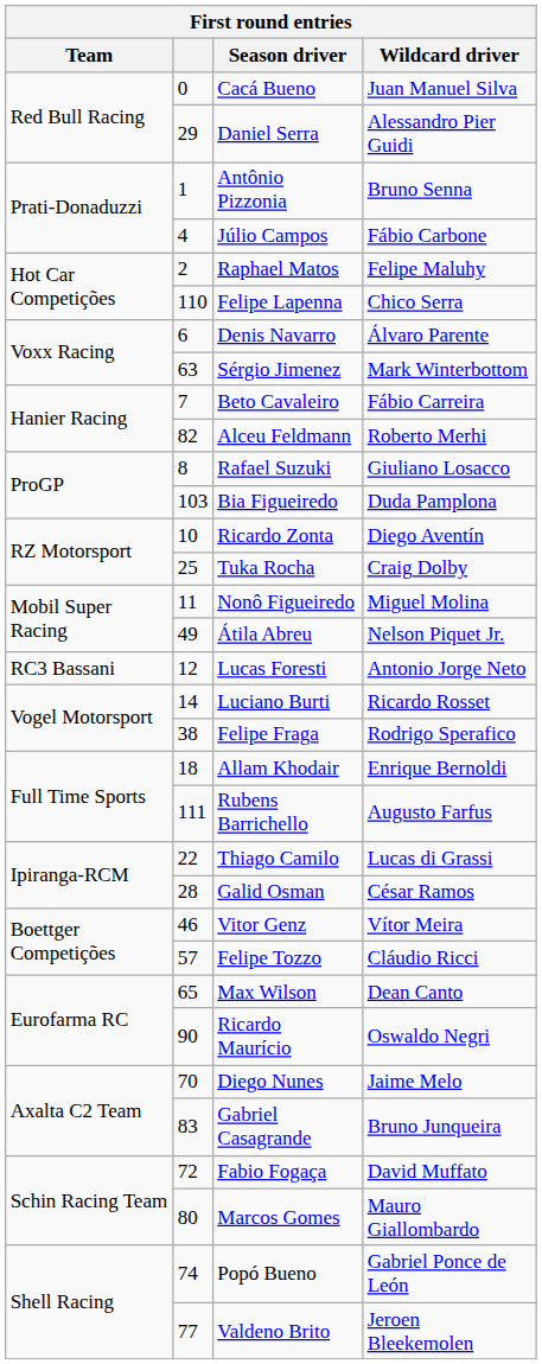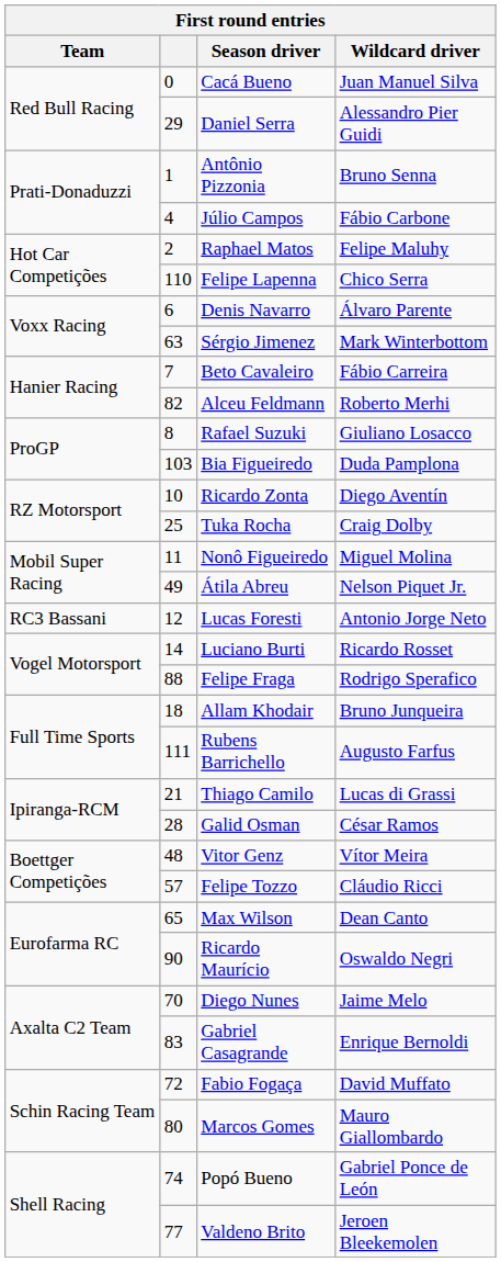Felipe Fraga | column 2: 38 -> 88
Allam Khodair | Wildcard driver: Enrique Bernoldi -> Bruno Junqueira
Thiago Camilo | column 2: 22 -> 21
Vitor Genz | column 2: 46 -> 48
Gabriel Casagrande | Wildcard driver: Bruno Junqueira -> Enrique Bernoldi
